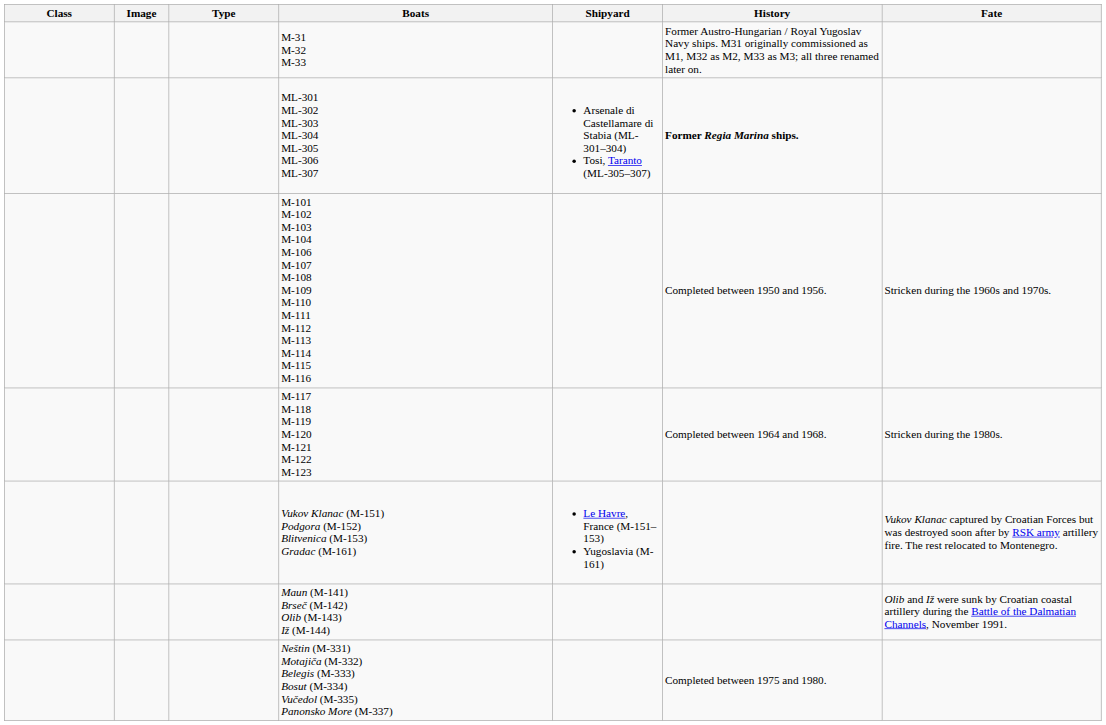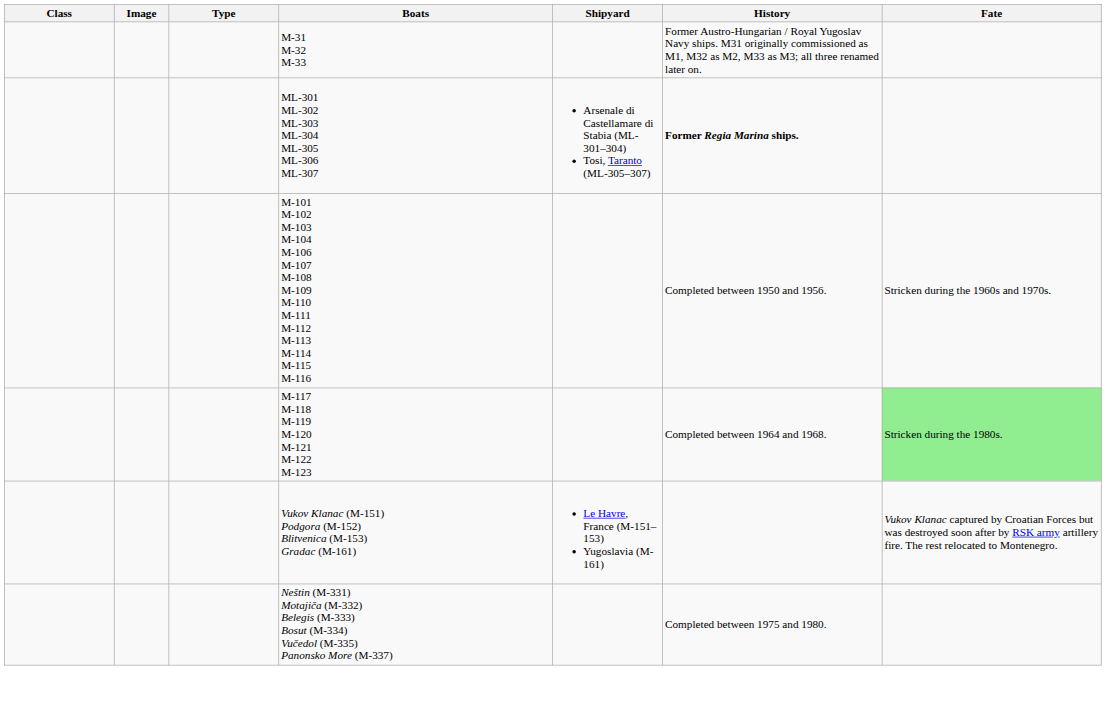M-117 M-118 M-119 M-120 M-121 M-122 M-123 | Fate: no background -> lightgreen background
- row: Maun (M-141) Brseč (M-142) Olib (M-143) Iž (M-144) | Olib and Iž were sunk by Croatian coastal artillery during the Battle of the Dalmatian Channels, November 1991.
